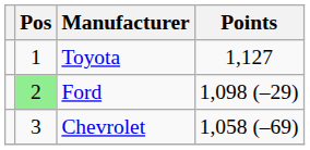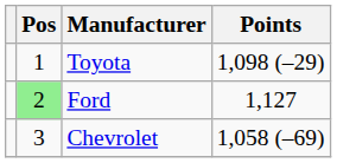Toyota | Points: 1,127 -> 1,098 (–29)
Ford | Points: 1,098 (–29) -> 1,127
